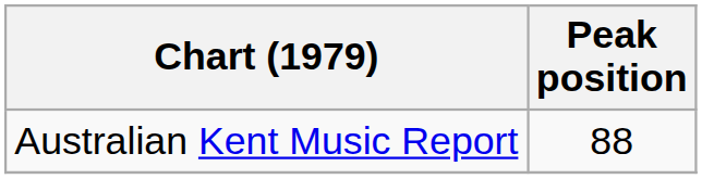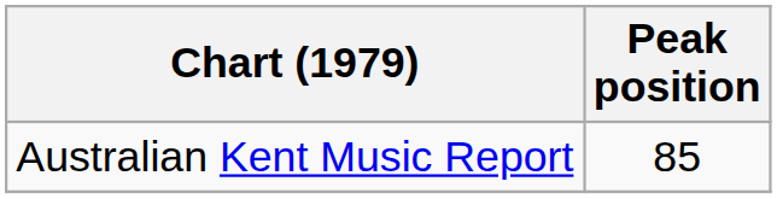Australian Kent Music Report | Peak position: 88 -> 85
